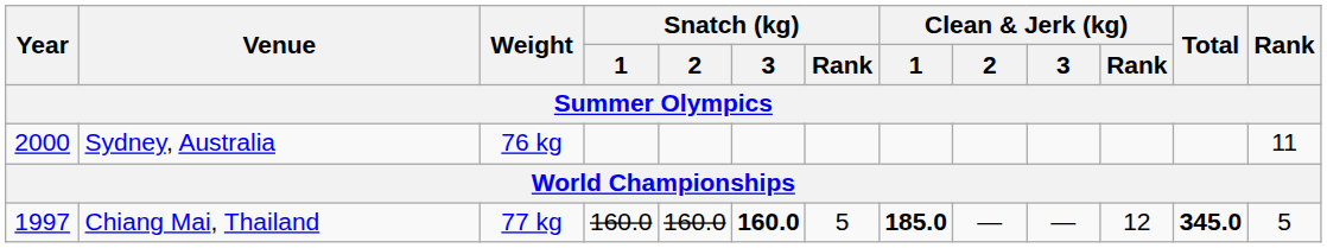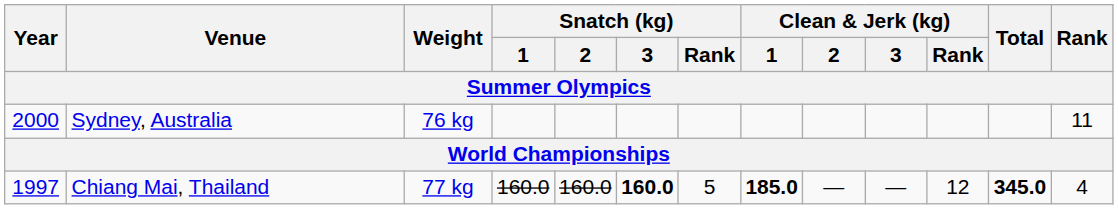Chiang Mai, Thailand | Rank: 5 -> 4
